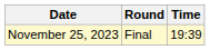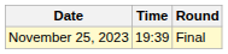columns swapped: Time <-> Round
